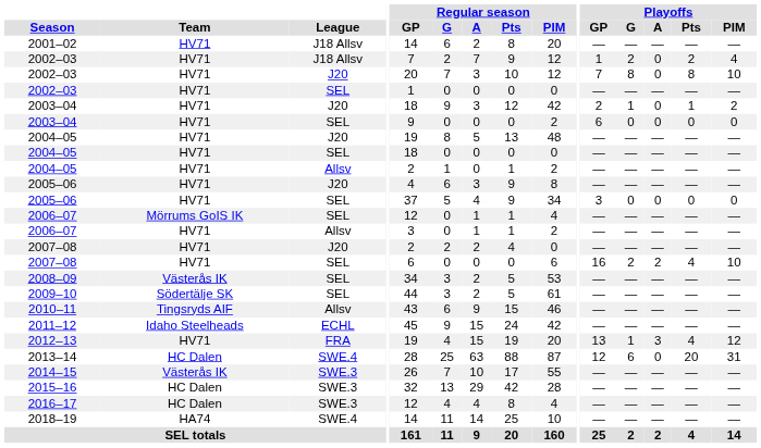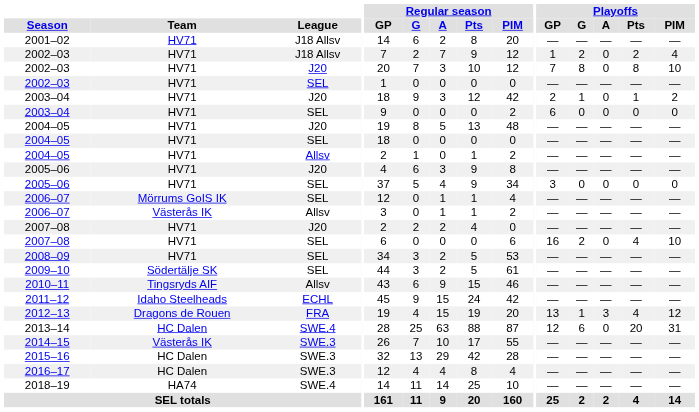2006–07 / Allsv | Team: HV71 -> Västerås IK
2007–08 / SEL | Playoffs / A: 2 -> 0
2008–09 | Team: Västerås IK -> HV71
2012–13 | Team: HV71 -> Dragons de Rouen
